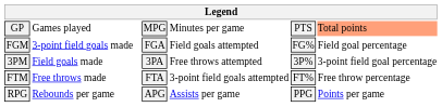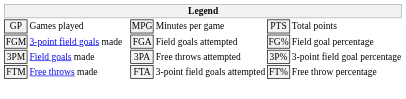GP | column 6: lightsalmon background -> no background
- row: RPG | Rebounds per game | APG | Assists per game | PPG | Points per game
